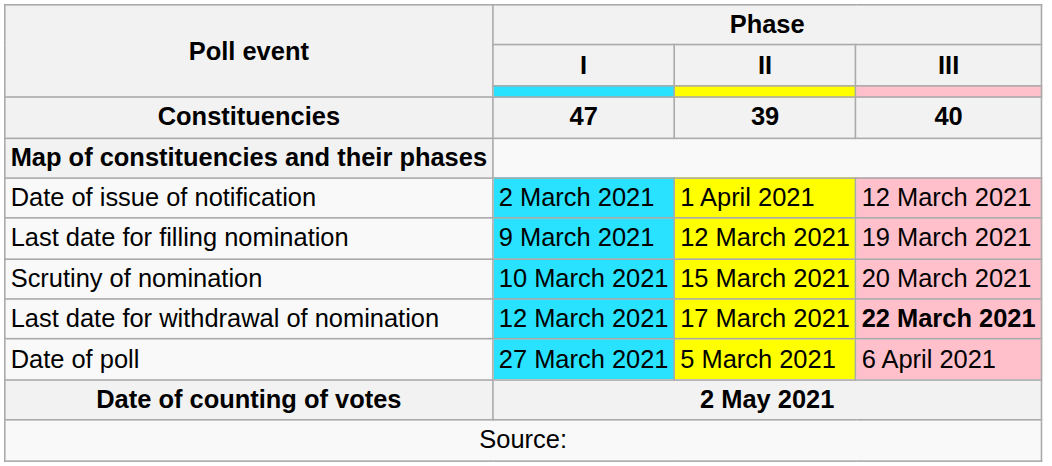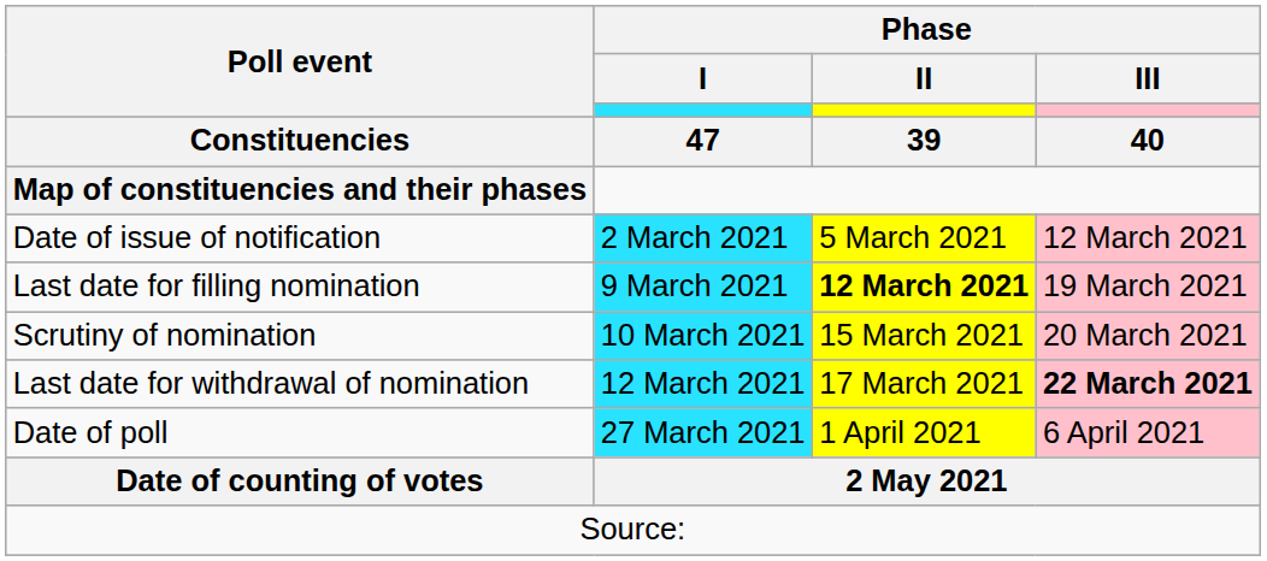Date of issue of notification | Phase / II: 1 April 2021 -> 5 March 2021
Last date for filling nomination | Phase / II: normal -> bold
Date of poll | Phase / II: 5 March 2021 -> 1 April 2021
